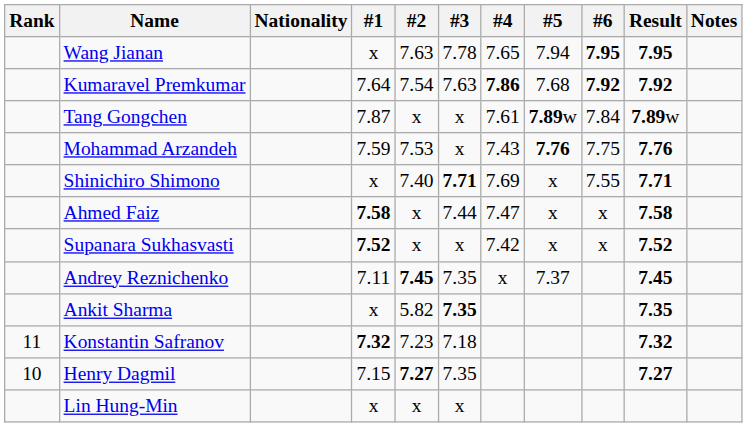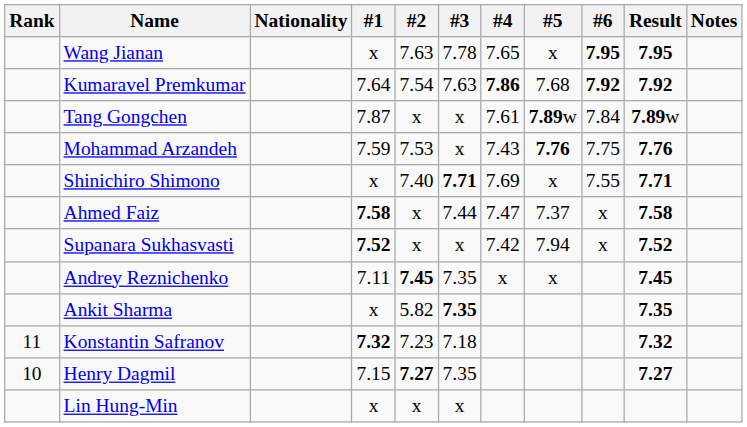Wang Jianan | #5: 7.94 -> x
Ahmed Faiz | #5: x -> 7.37
Supanara Sukhasvasti | #5: x -> 7.94
Andrey Reznichenko | #5: 7.37 -> x
